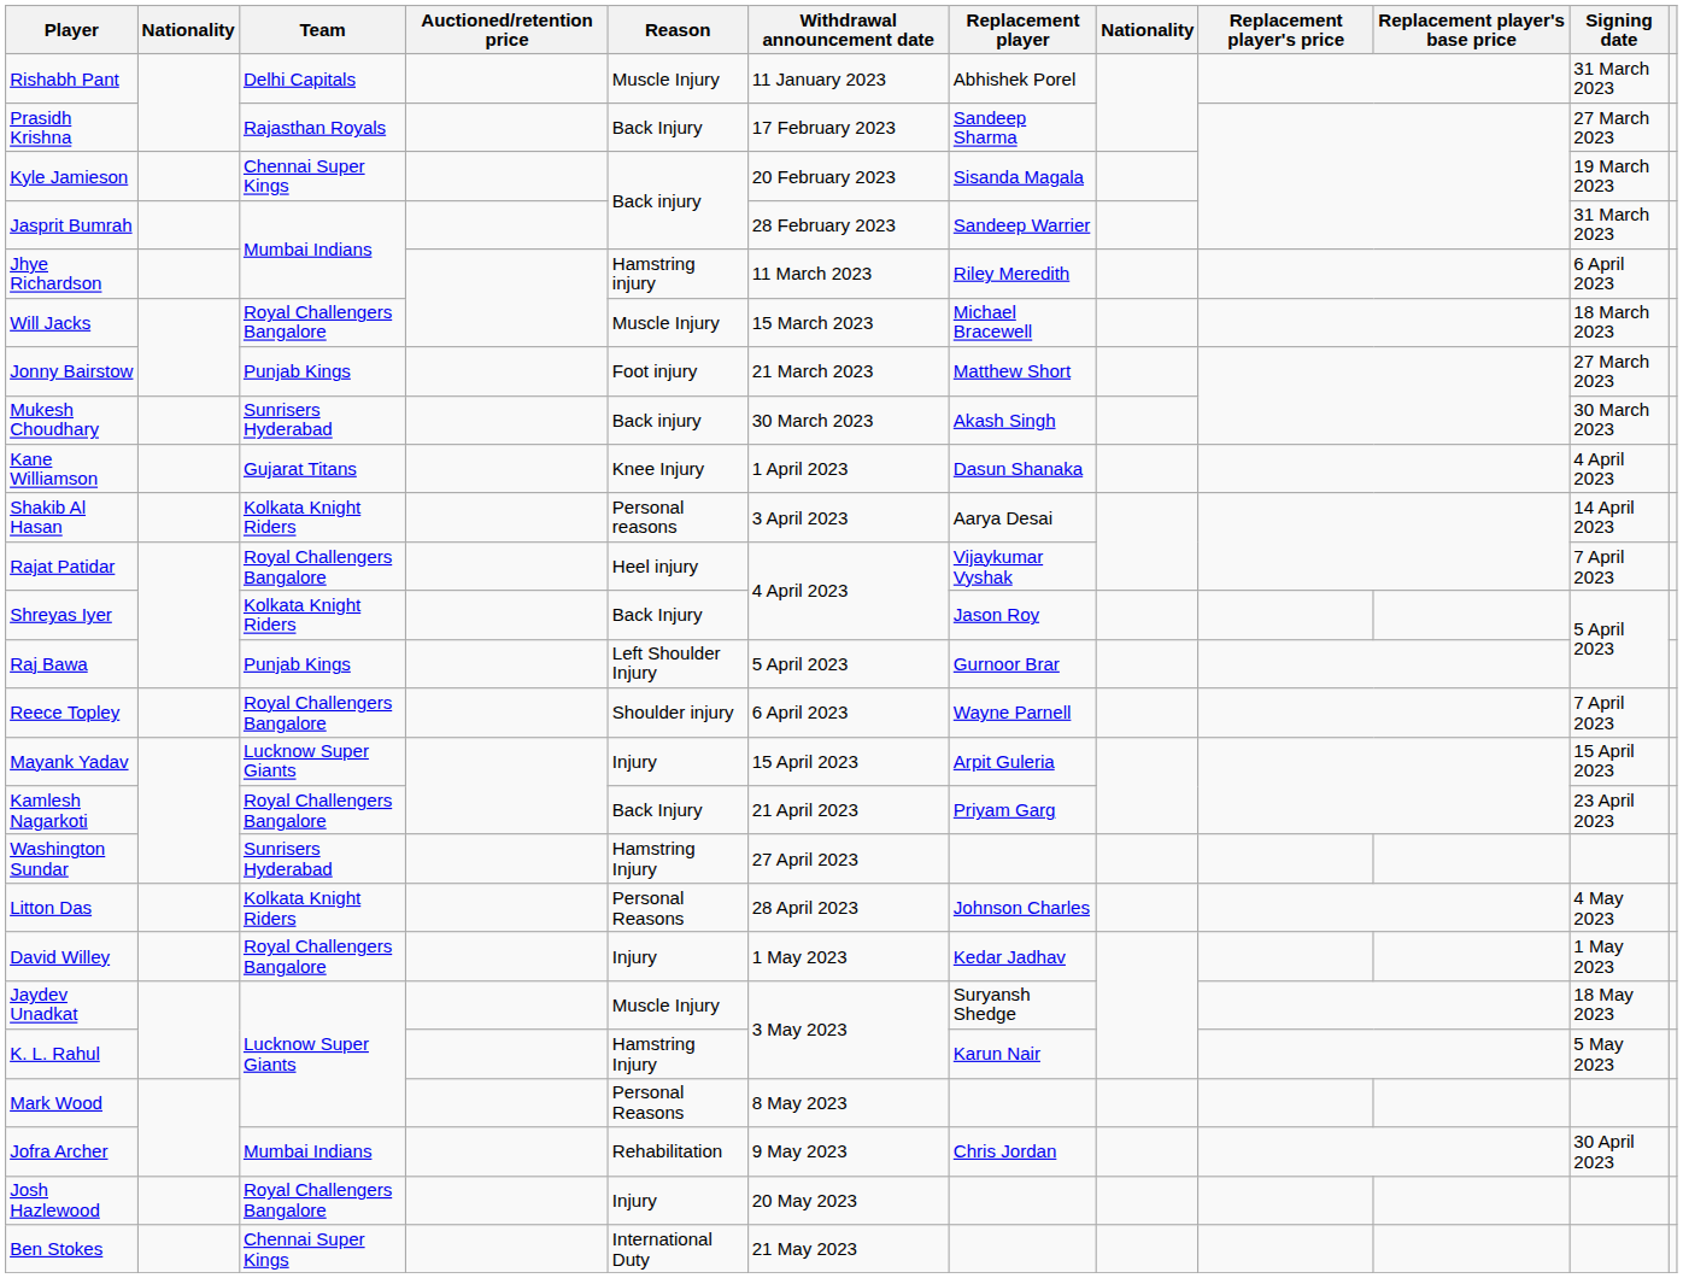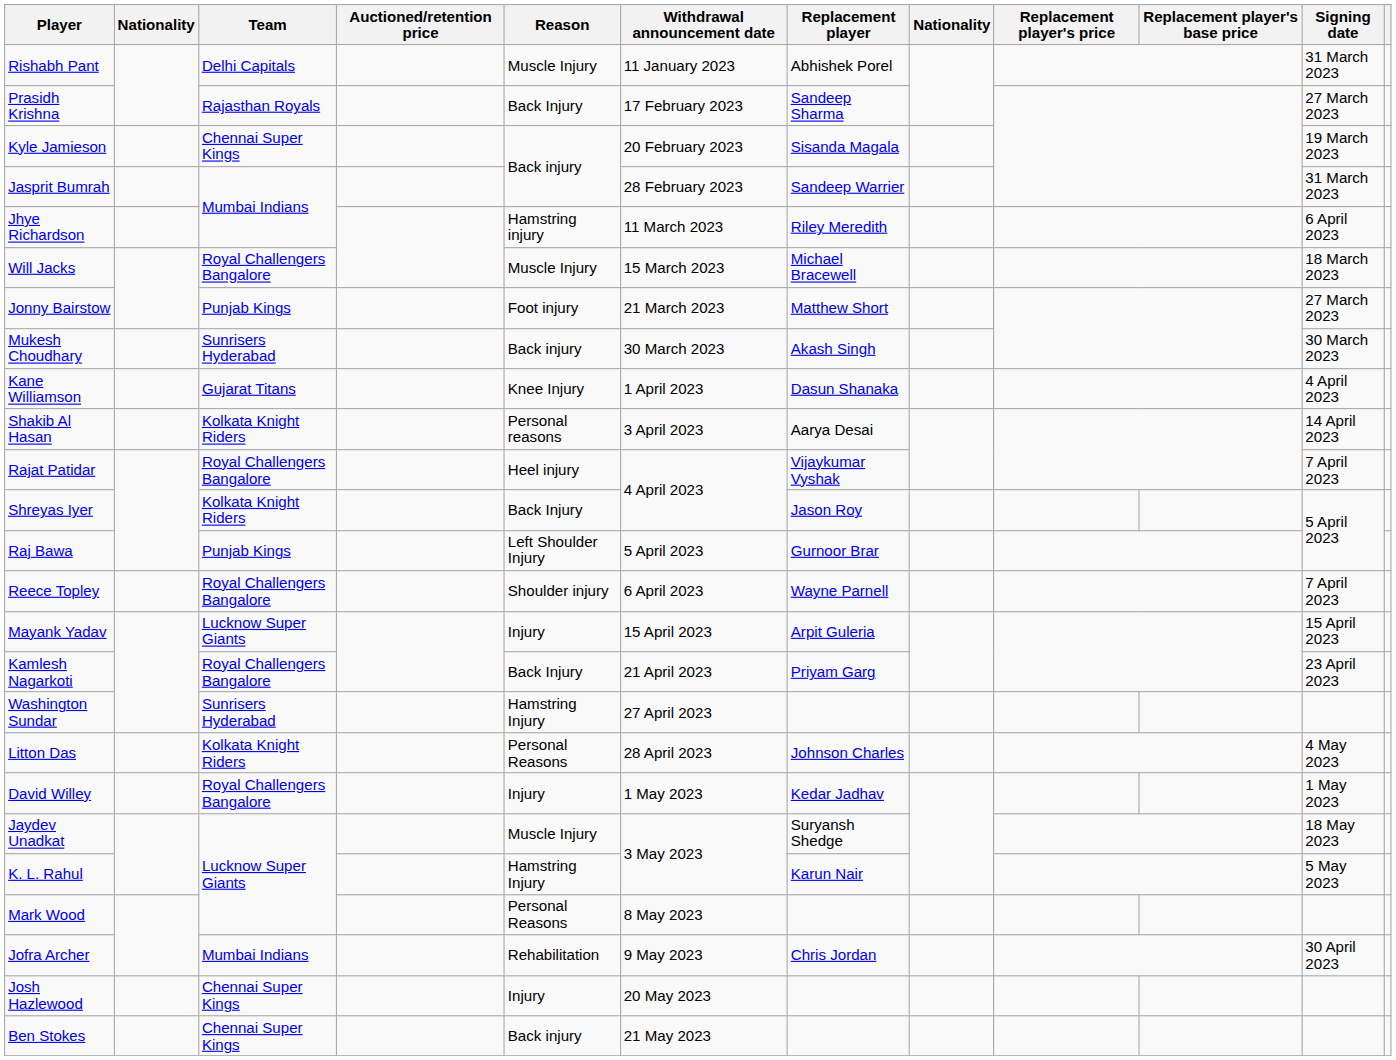Josh Hazlewood | Team: Royal Challengers Bangalore -> Chennai Super Kings
Ben Stokes | Reason: International Duty -> Back injury
